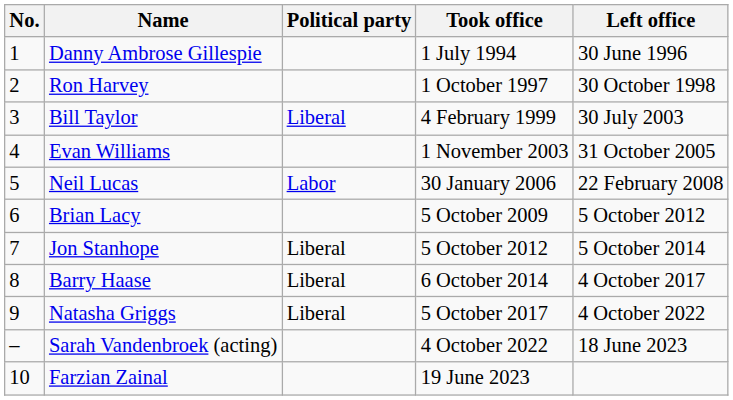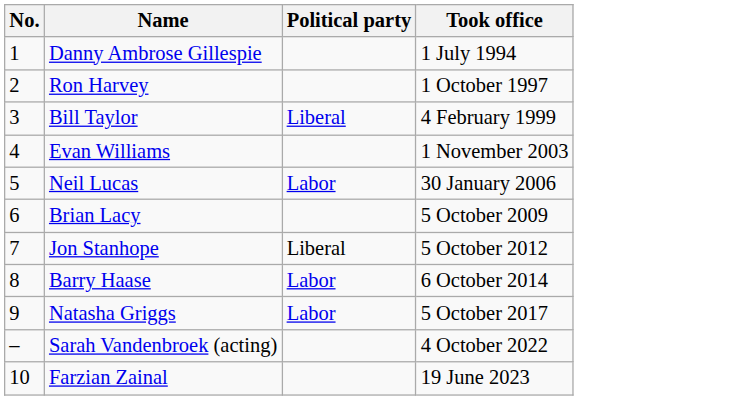- column: Left office | 30 June 1996 | 30 October 1998 | 30 July 2003 | 31 October 2005 | 22 February 2008 | 5 October 2012 | 5 October 2014 | 4 October 2017 | 4 October 2022 | 18 June 2023
Barry Haase | Political party: Liberal -> Labor
Natasha Griggs | Political party: Liberal -> Labor
